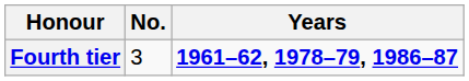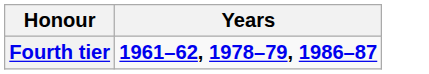- column: No. | 3
